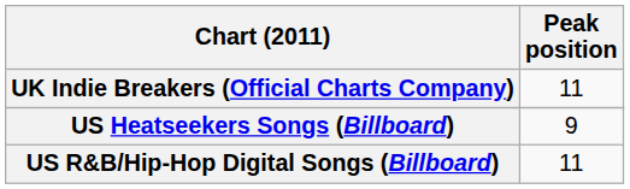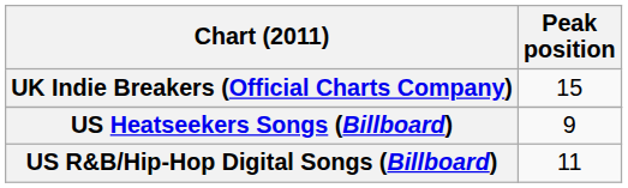UK Indie Breakers (Official Charts Company) | Peak position: 11 -> 15
